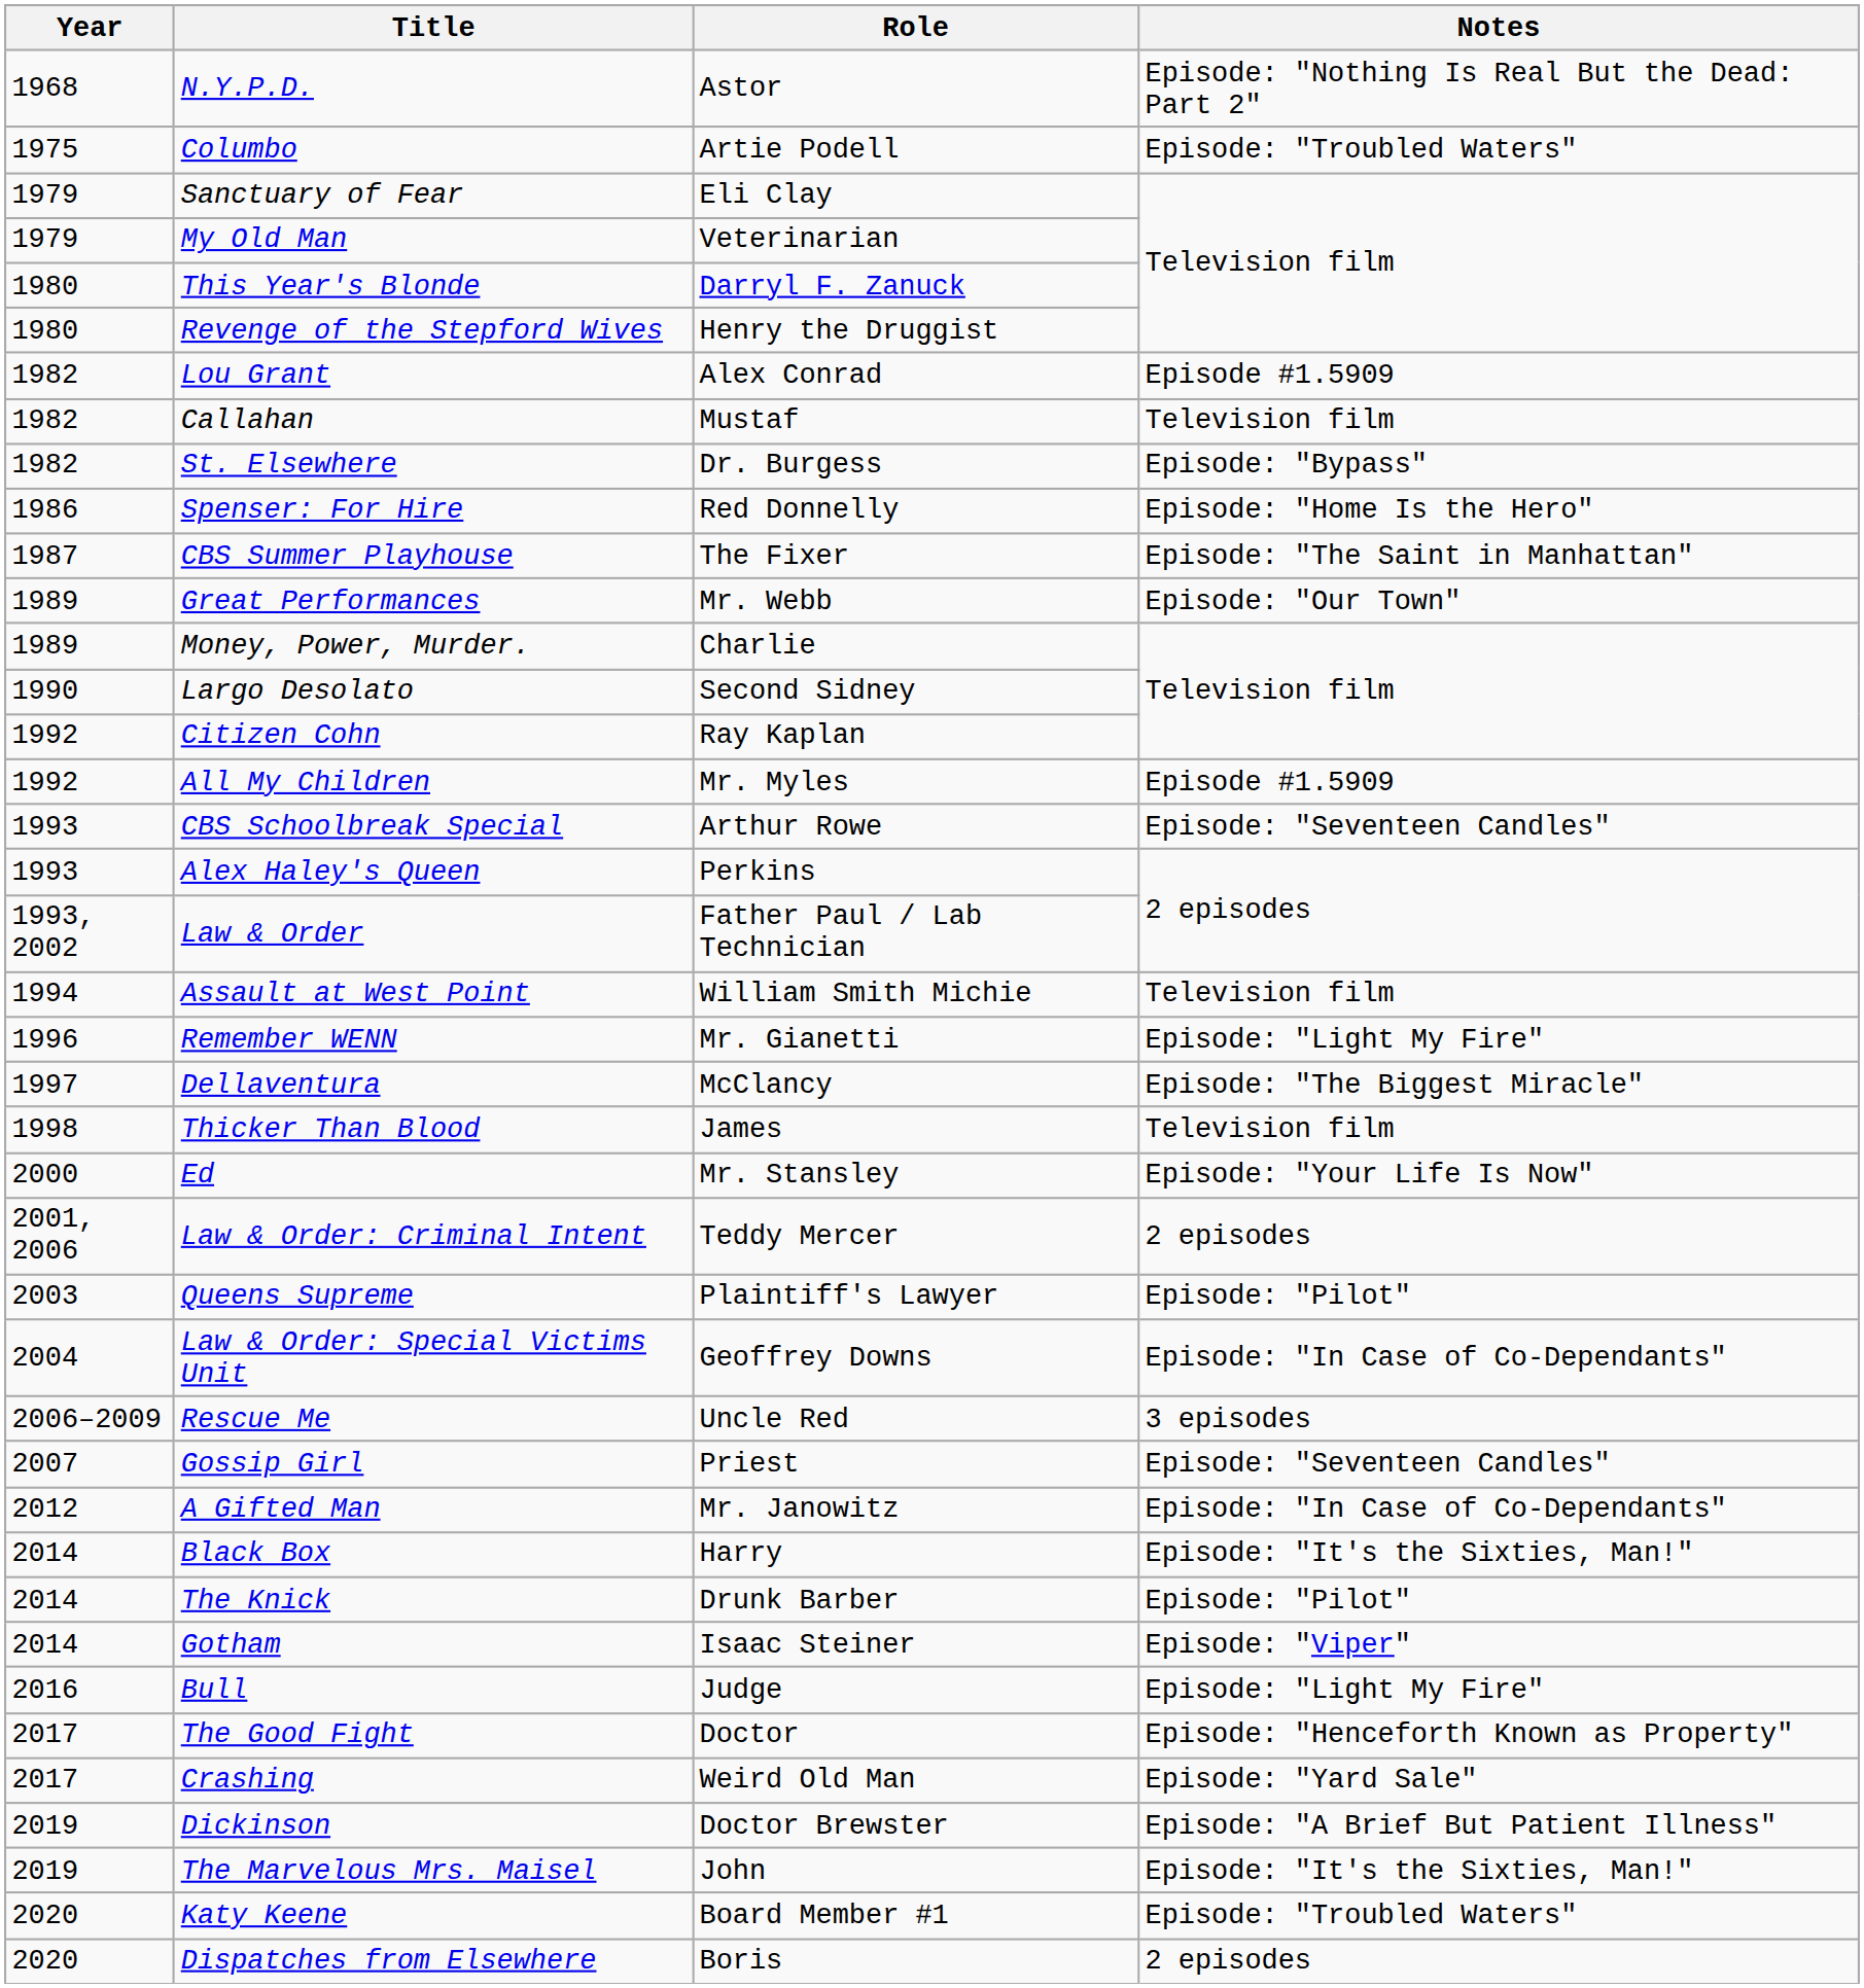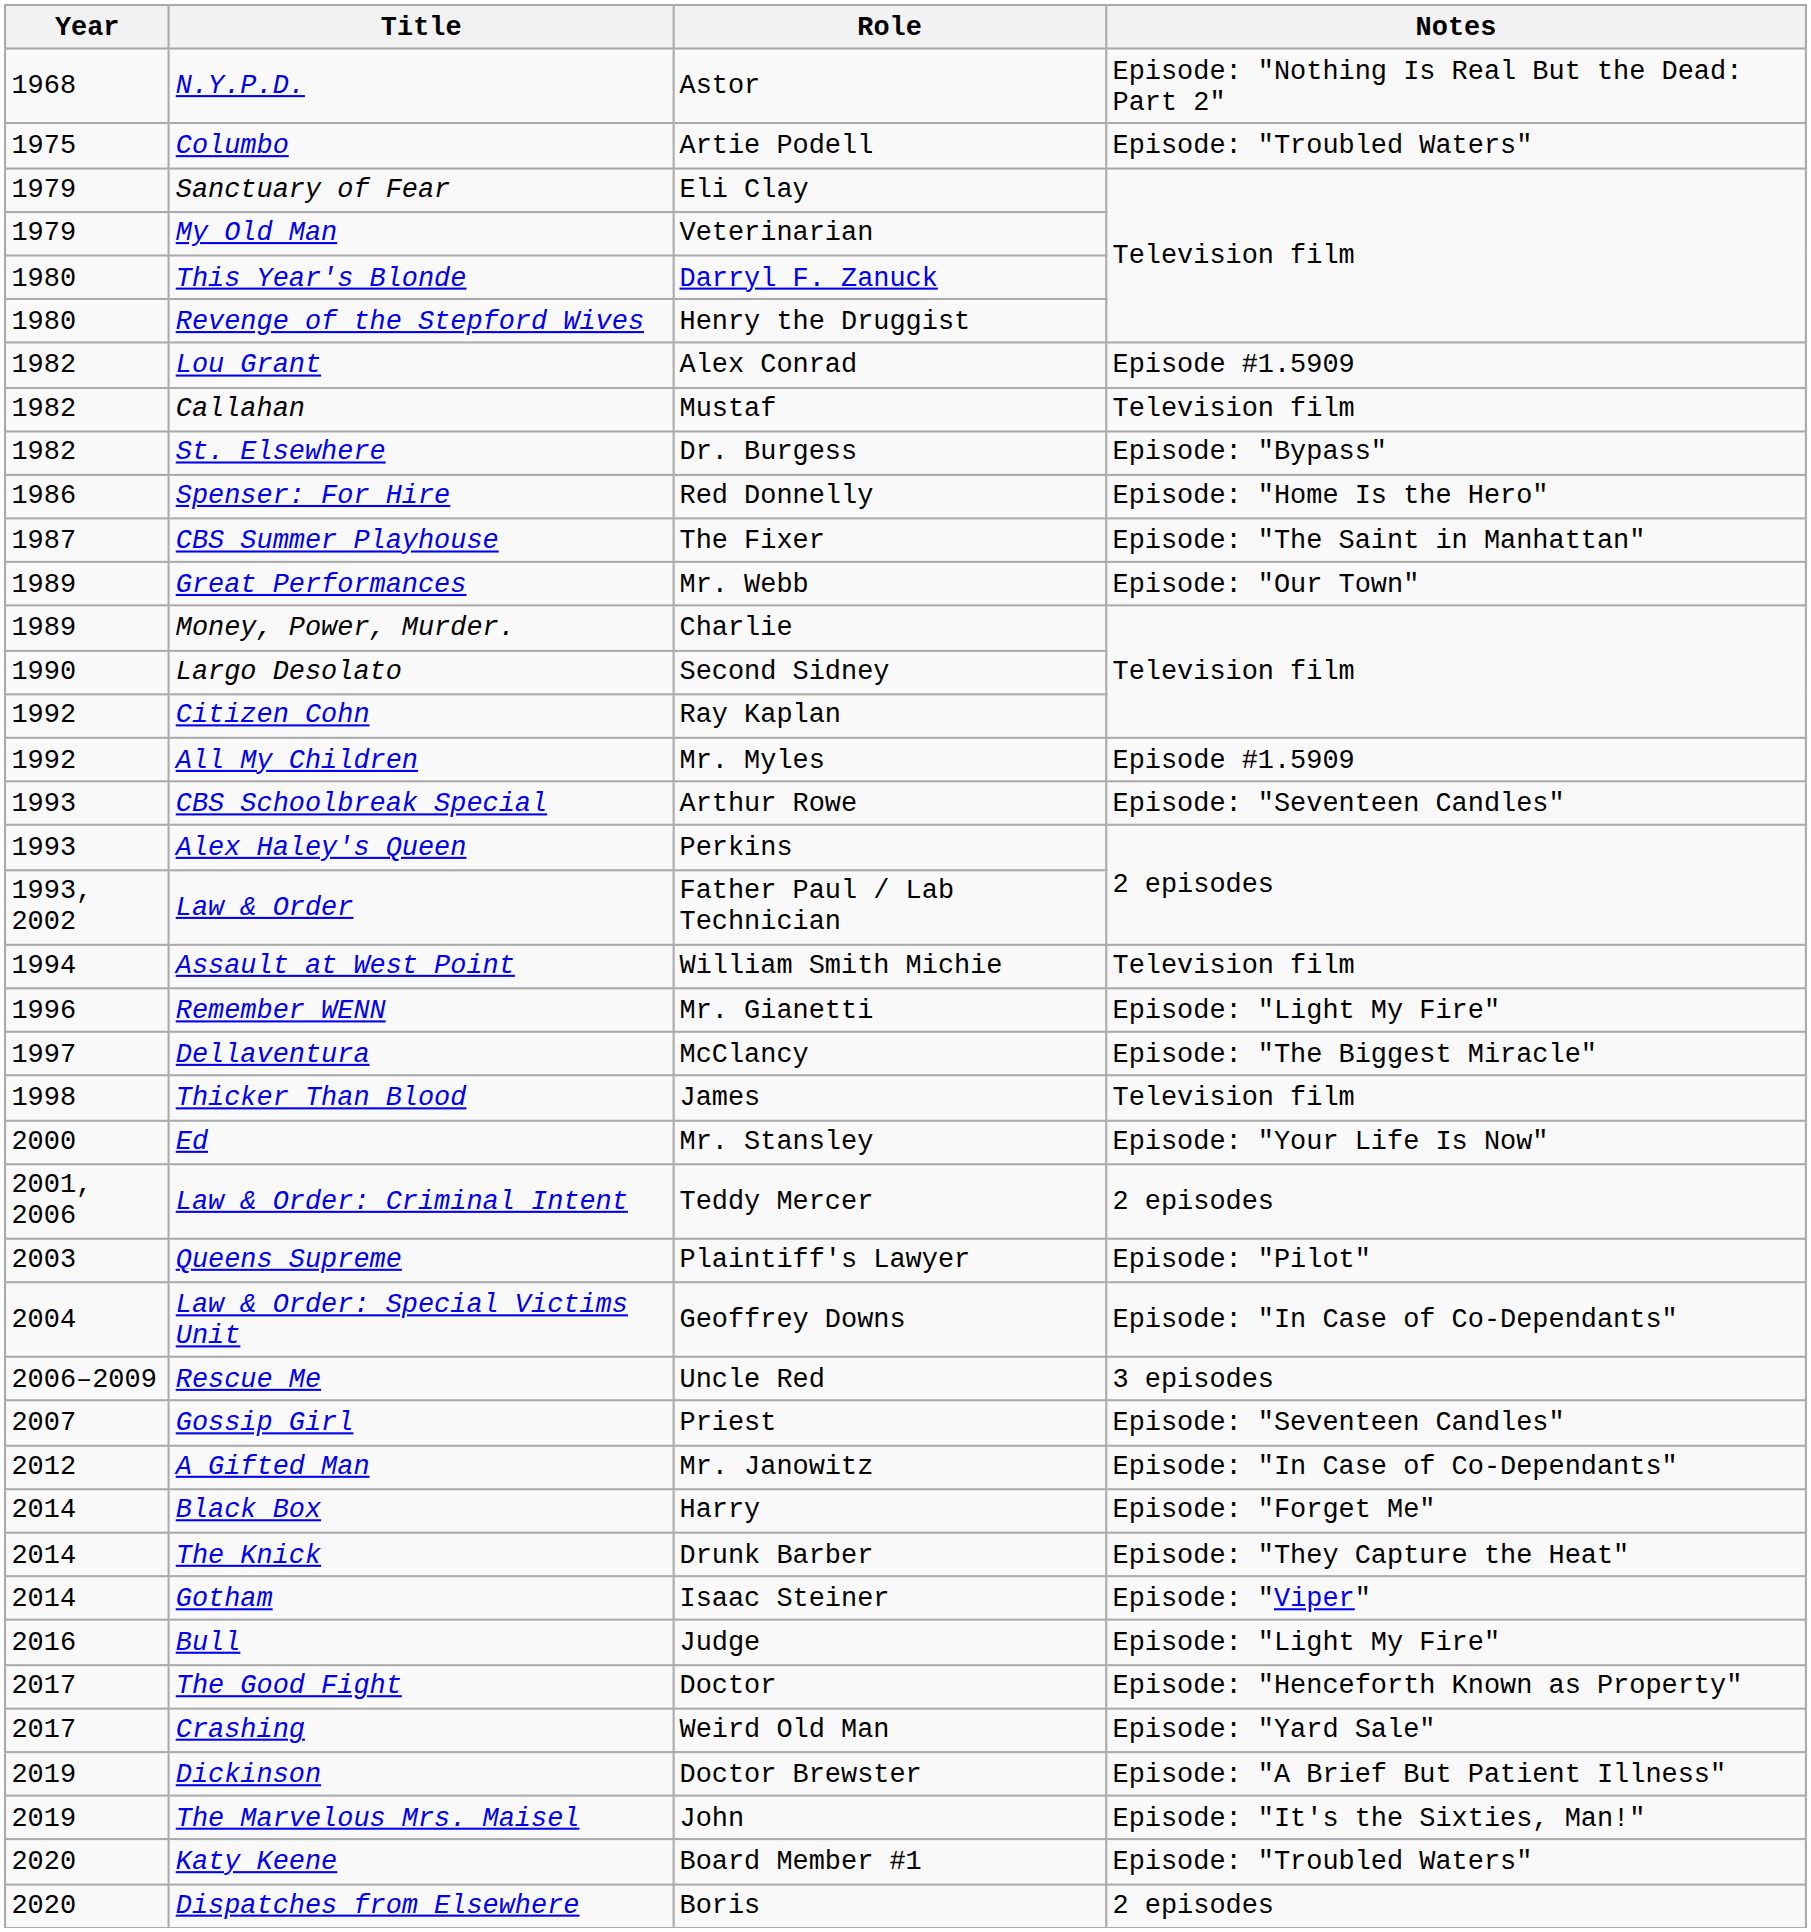Black Box | Notes: Episode: "It's the Sixties, Man!" -> Episode: "Forget Me"
The Knick | Notes: Episode: "Pilot" -> Episode: "They Capture the Heat"
